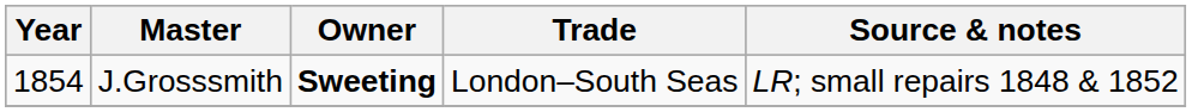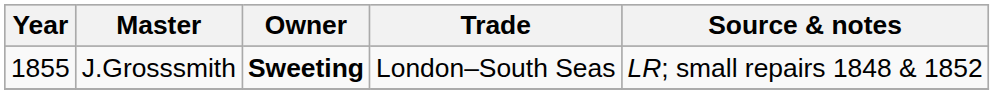J.Grosssmith | Year: 1854 -> 1855
